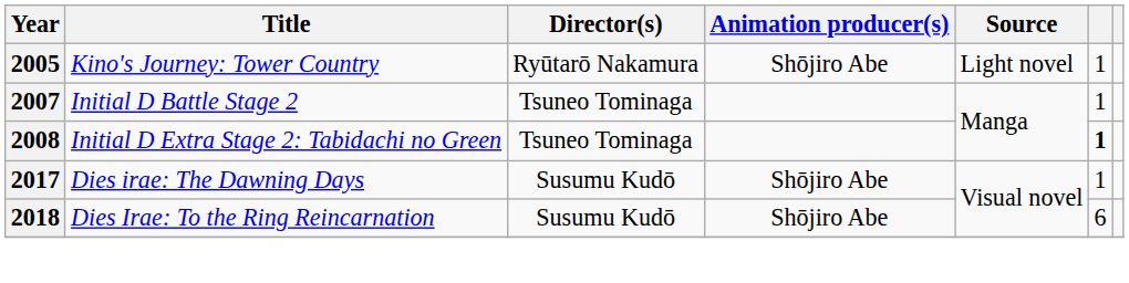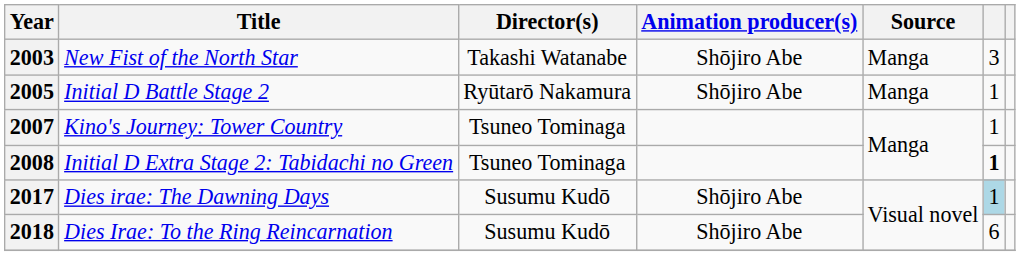+ row: 2003 | New Fist of the North Star | Takashi Watanabe | Shōjiro Abe | Manga | 3
2005 | Title: Kino's Journey: Tower Country -> Initial D Battle Stage 2
2005 | Source: Light novel -> Manga
2007 | Title: Initial D Battle Stage 2 -> Kino's Journey: Tower Country
2017 | column 6: no background -> lightblue background
